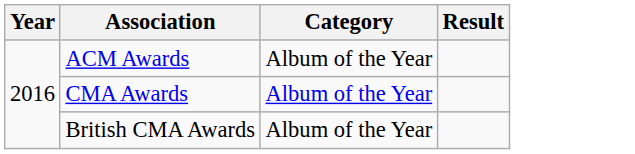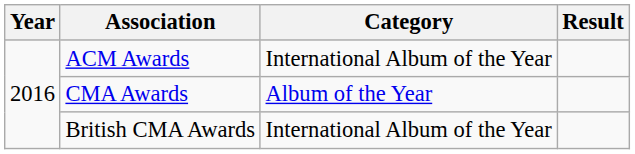ACM Awards | Category: Album of the Year -> International Album of the Year
British CMA Awards | Category: Album of the Year -> International Album of the Year
